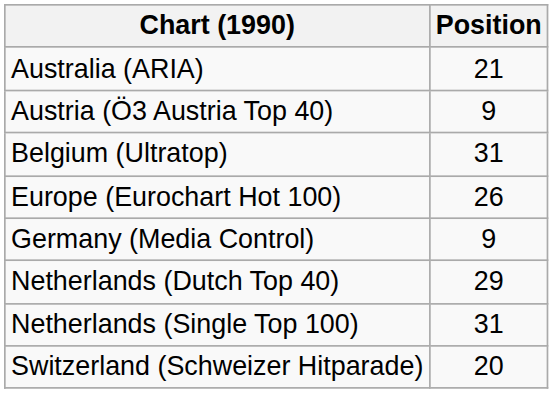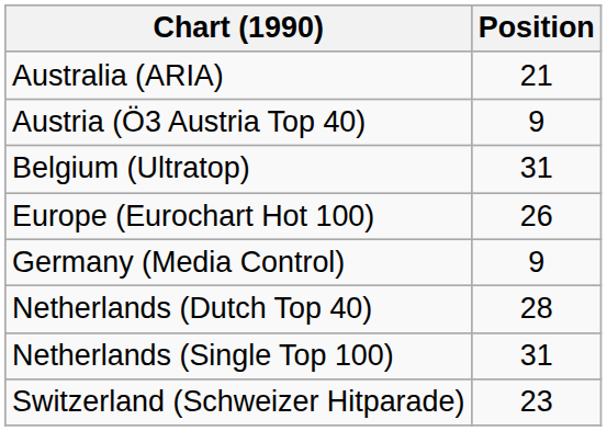Netherlands (Dutch Top 40) | Position: 29 -> 28
Switzerland (Schweizer Hitparade) | Position: 20 -> 23
